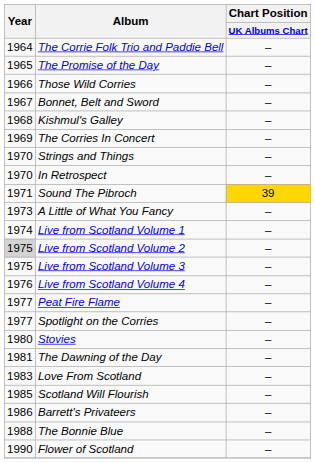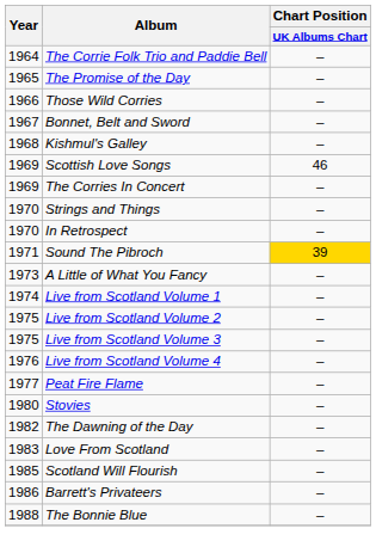+ row: 1969 | Scottish Love Songs | 46
Live from Scotland Volume 2 | Year: lightgrey background -> no background
- row: 1977 | Spotlight on the Corries | –
The Dawning of the Day | Year: 1981 -> 1982
- row: 1990 | Flower of Scotland | –
